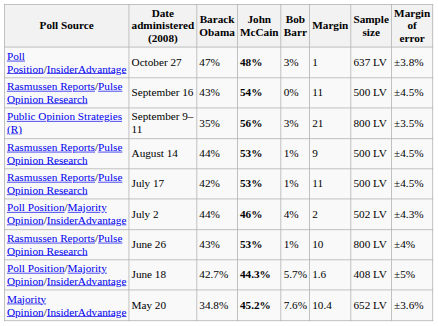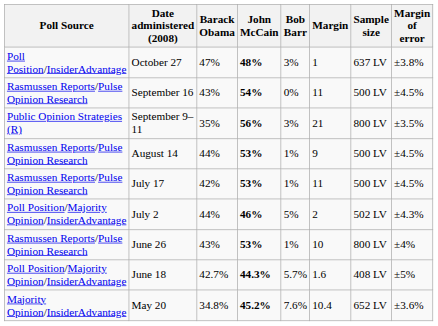July 2 | Bob Barr: 4% -> 5%
